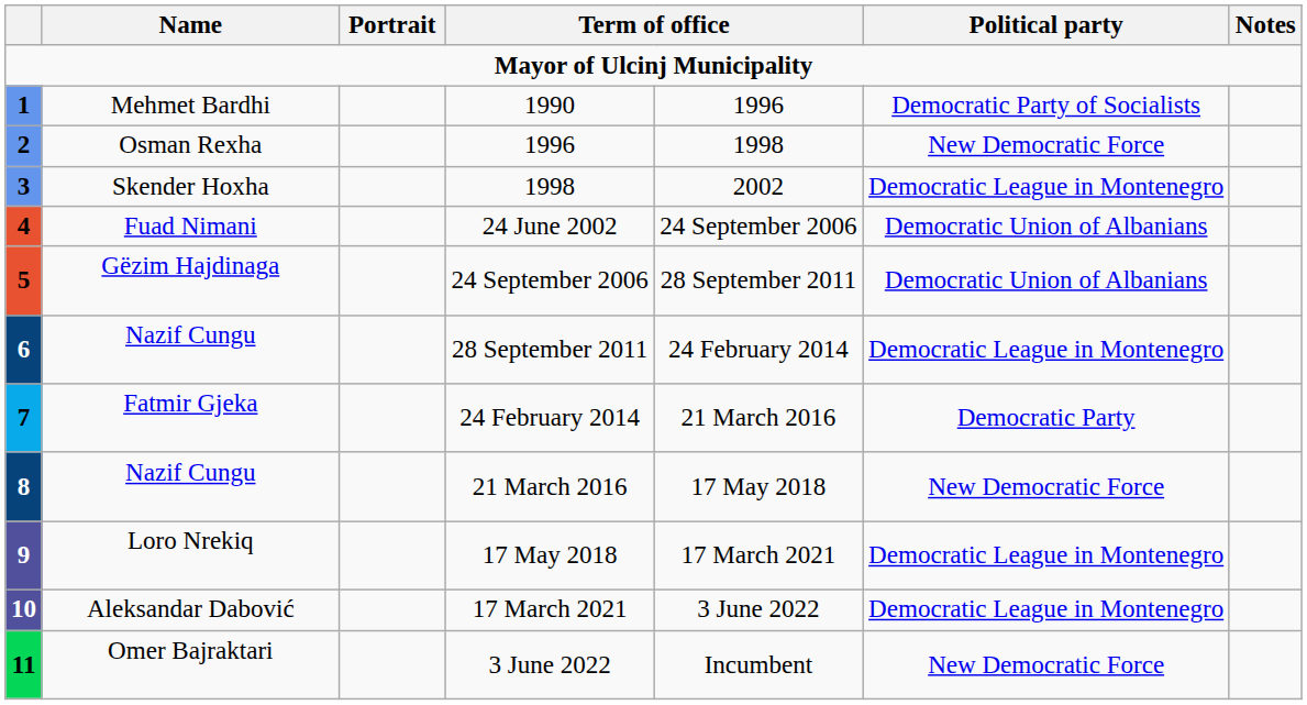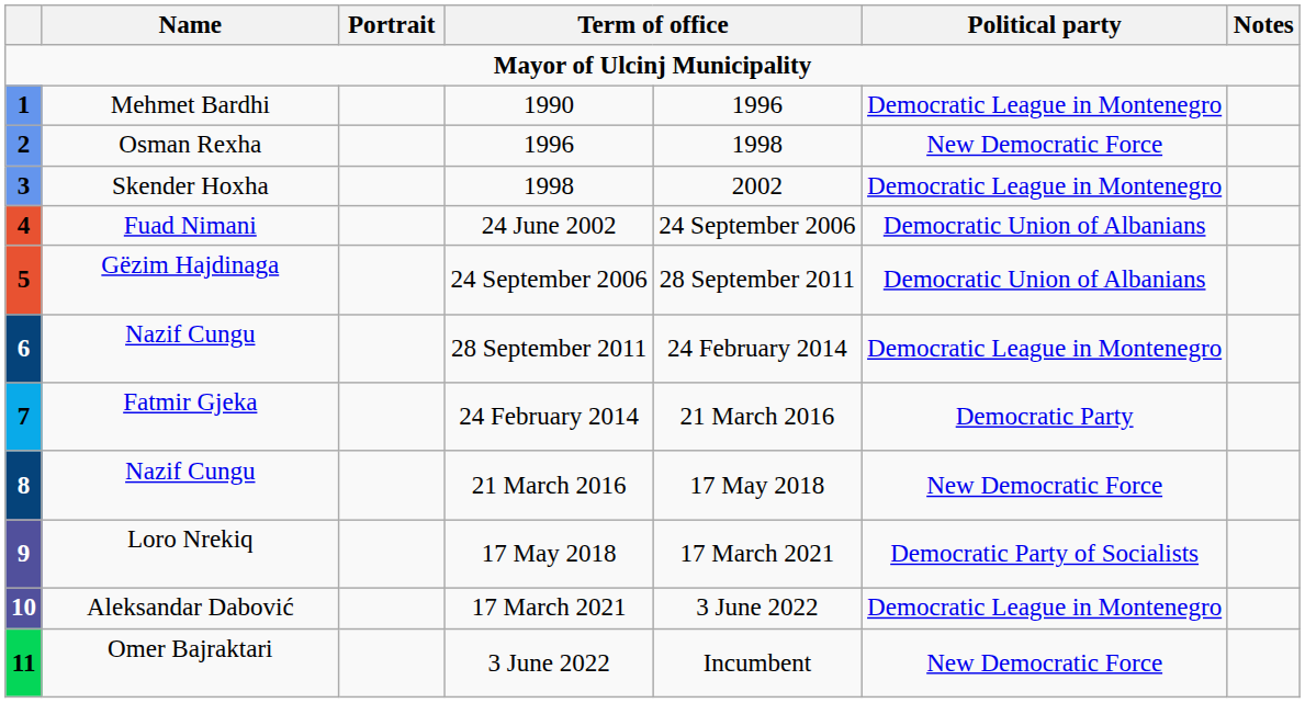1 | Political party: Democratic Party of Socialists -> Democratic League in Montenegro
9 | Political party: Democratic League in Montenegro -> Democratic Party of Socialists
